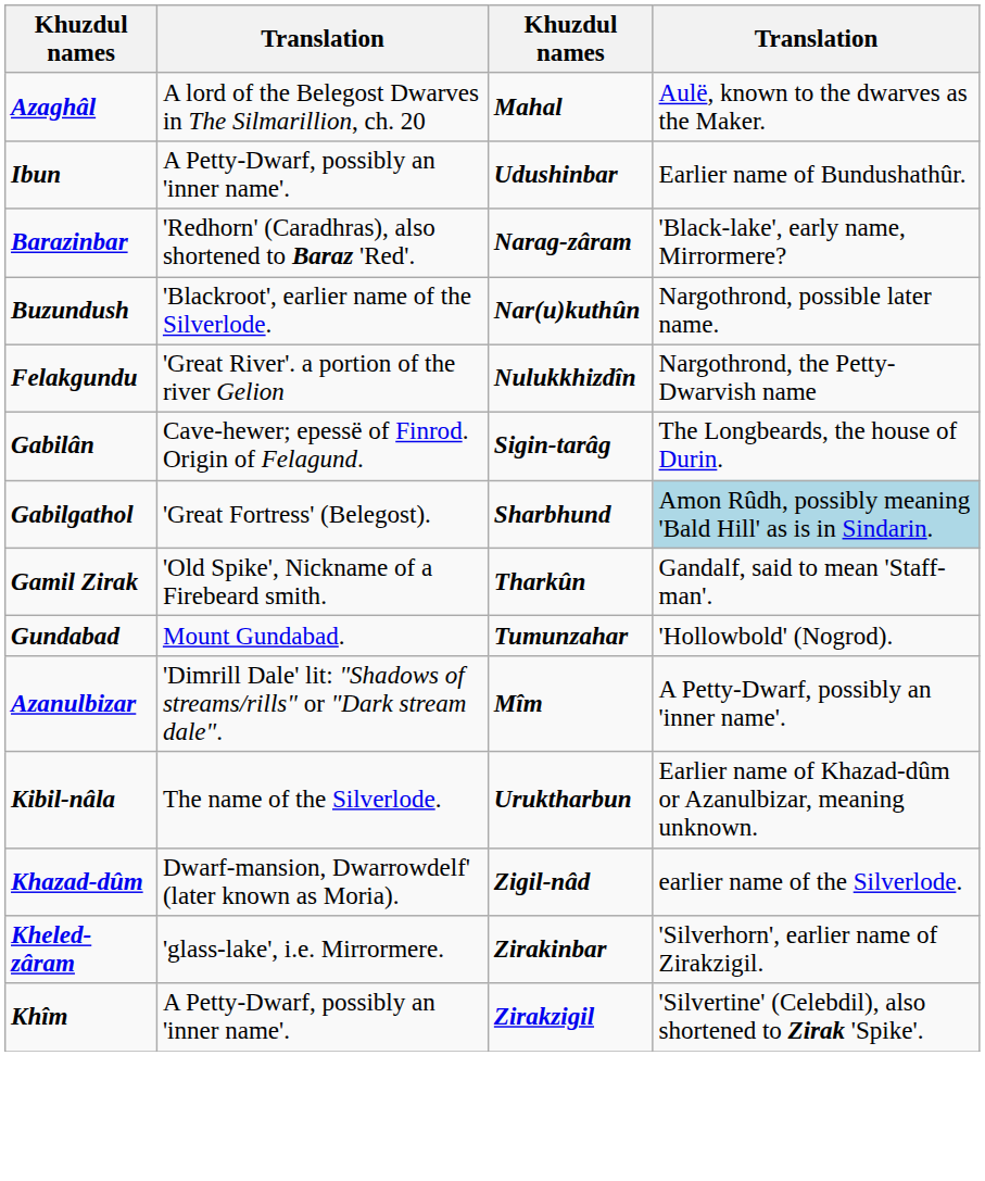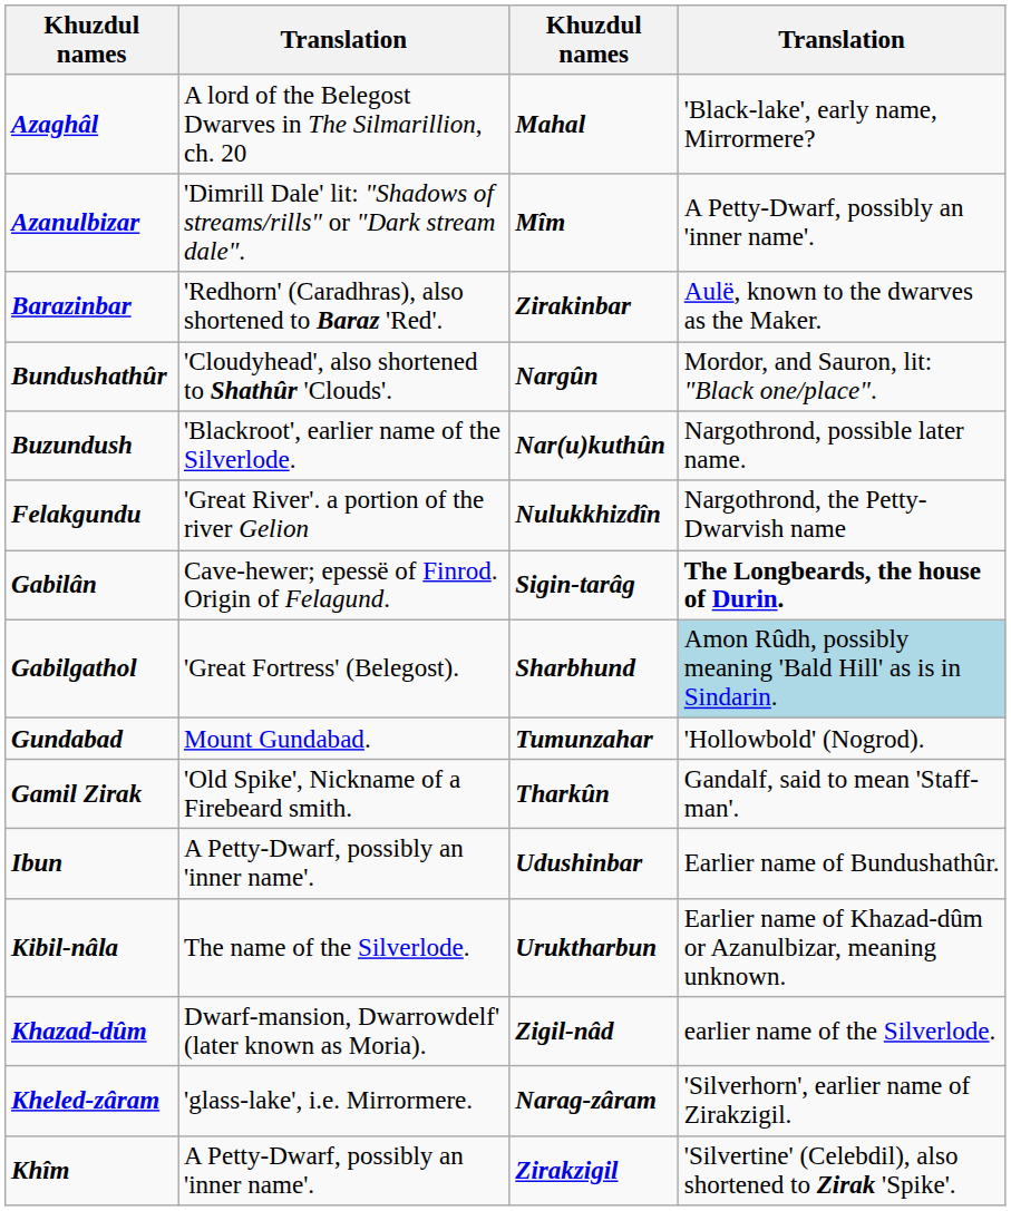Azaghâl | column 4: Aulë, known to the dwarves as the Maker. -> 'Black-lake', early name, Mirrormere?
rows swapped: Azanulbizar <-> Ibun
Barazinbar | column 3: Narag-zâram -> Zirakinbar
Barazinbar | column 4: 'Black-lake', early name, Mirrormere? -> Aulë, known to the dwarves as the Maker.
+ row: Bundushathûr | 'Cloudyhead', also shortened to Shathûr 'Clouds'. | Nargûn | Mordor, and Sauron, lit: "Black one/place".
Gabilân | column 4: normal -> bold
rows swapped: Gamil Zirak <-> Gundabad
Kheled-zâram | column 3: Zirakinbar -> Narag-zâram
